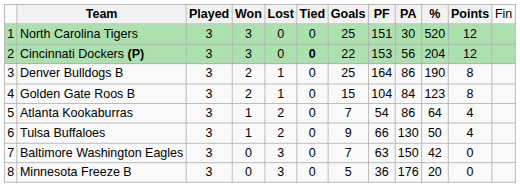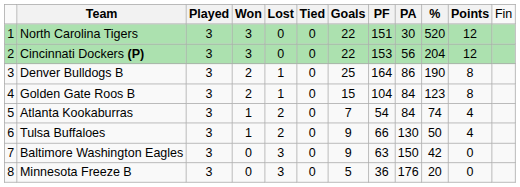North Carolina Tigers | column 7: 25 -> 22
Cincinnati Dockers (P) | column 6: bold -> normal
Atlanta Kookaburras | column 9: 86 -> 84
Atlanta Kookaburras | column 10: 64 -> 74
Baltimore Washington Eagles | column 7: 7 -> 9
